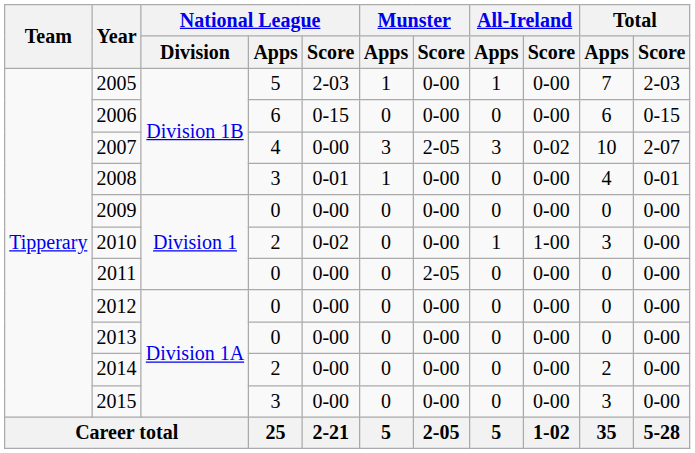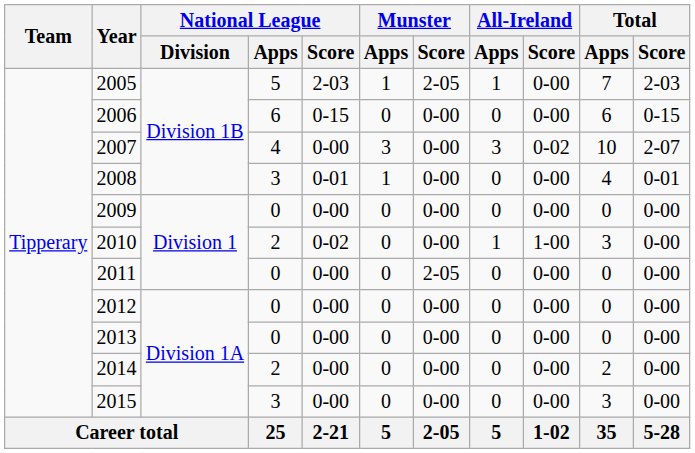2005 | Munster / Score: 0-00 -> 2-05
2007 | Munster / Score: 2-05 -> 0-00
